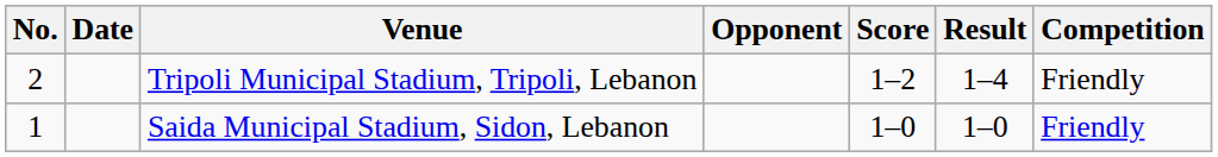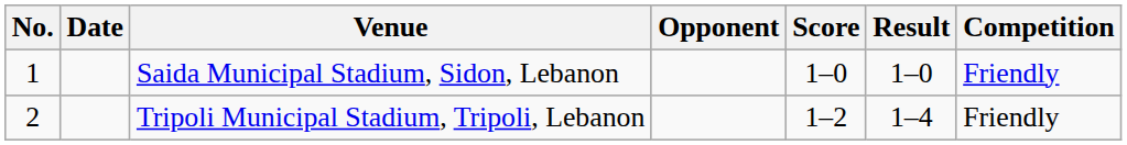rows swapped: Saida Municipal Stadium, Sidon, Lebanon <-> Tripoli Municipal Stadium, Tripoli, Lebanon
